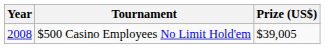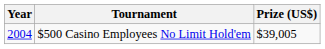$500 Casino Employees No Limit Hold'em | Year: 2008 -> 2004
